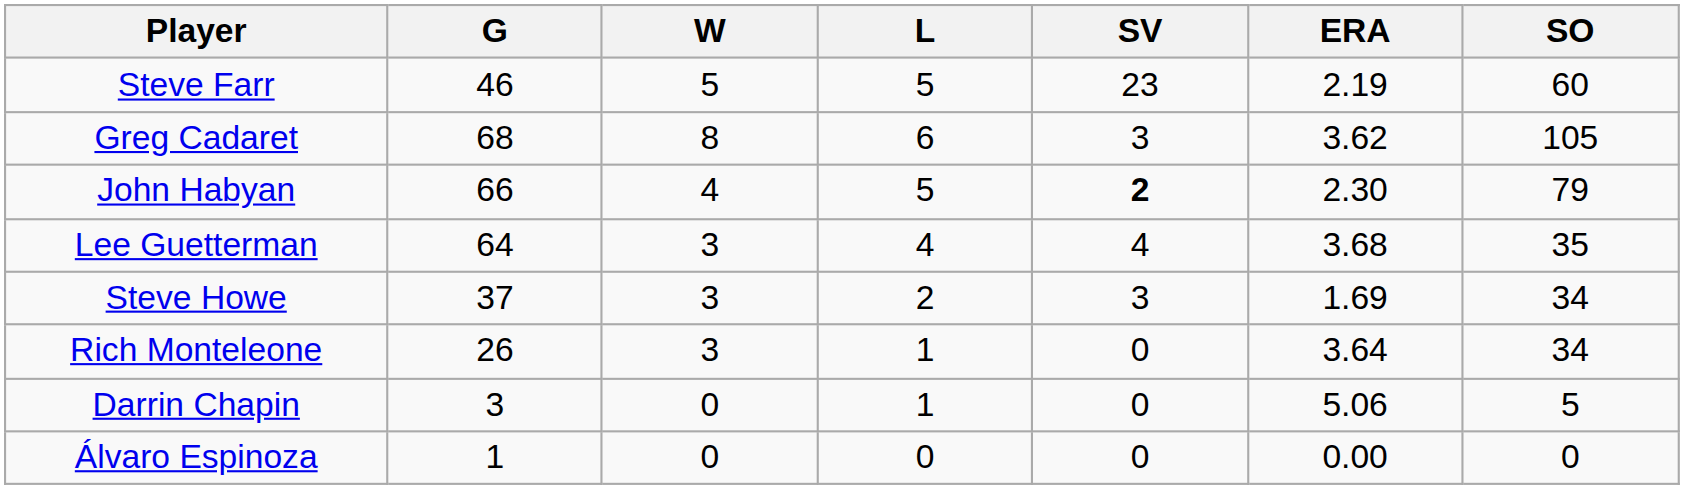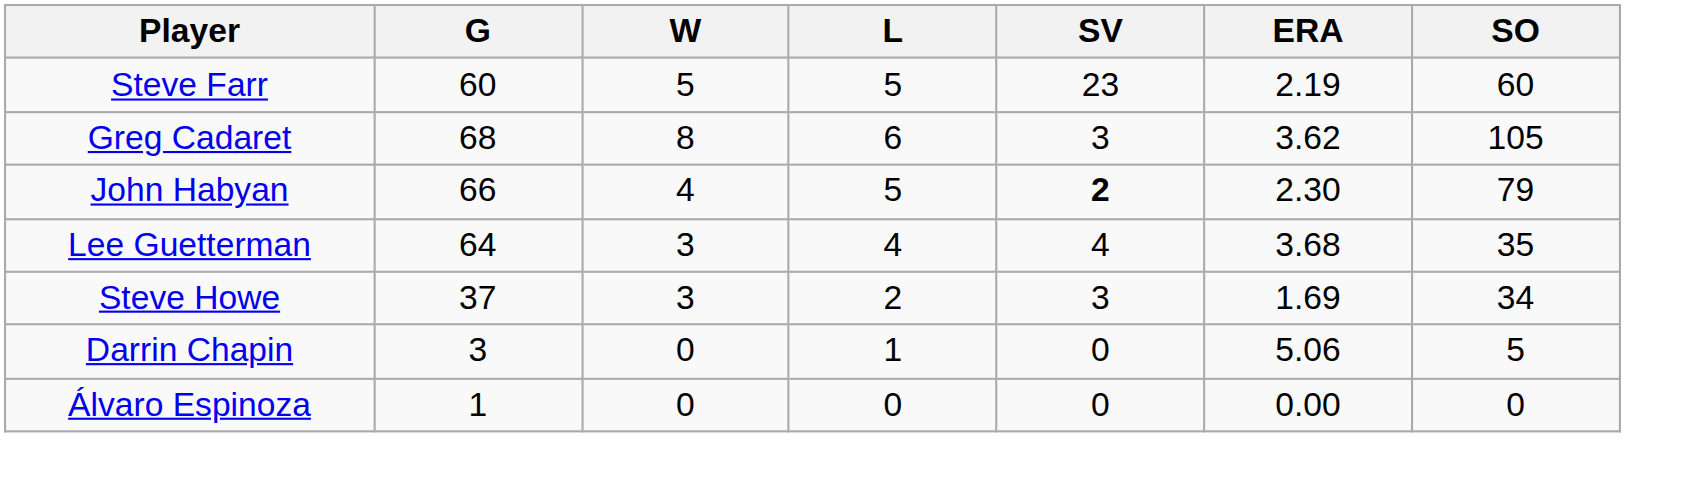Steve Farr | G: 46 -> 60
- row: Rich Monteleone | 26 | 3 | 1 | 0 | 3.64 | 34
